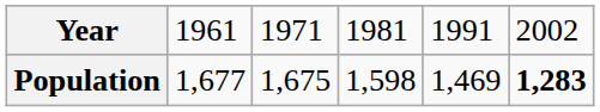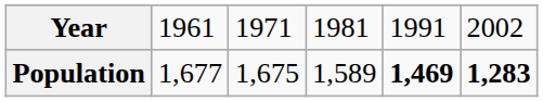Population | column 4: 1,598 -> 1,589
Population | column 5: normal -> bold
